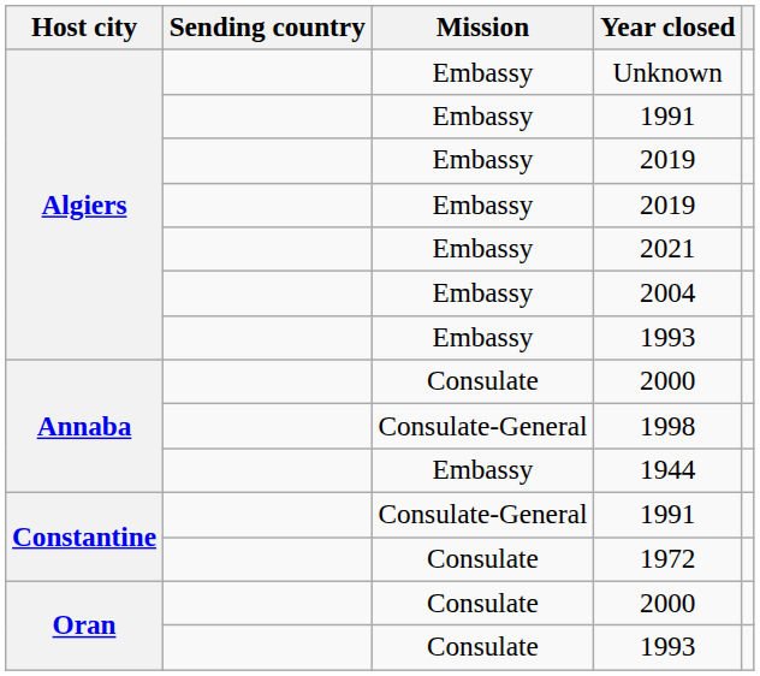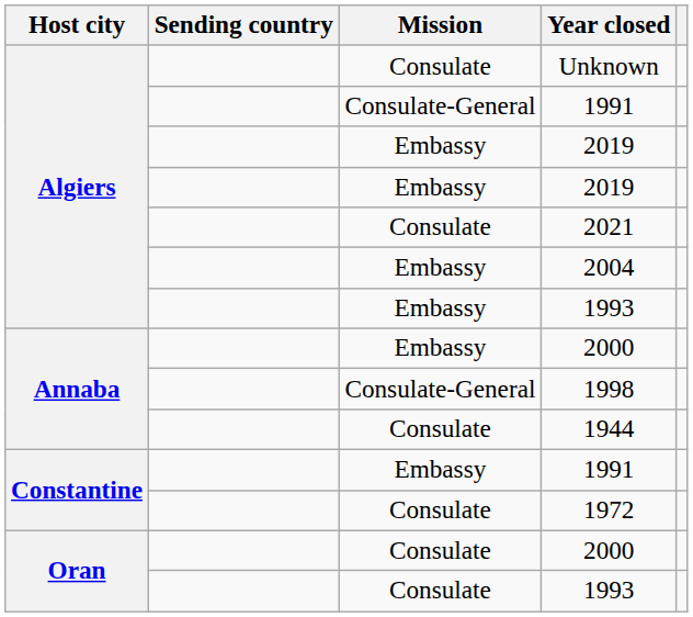Unknown | Mission: Embassy -> Consulate
Algiers / 1991 | Mission: Embassy -> Consulate-General
2021 | Mission: Embassy -> Consulate
Annaba / 2000 | Mission: Consulate -> Embassy
1944 | Mission: Embassy -> Consulate
Constantine / 1991 | Mission: Consulate-General -> Embassy
